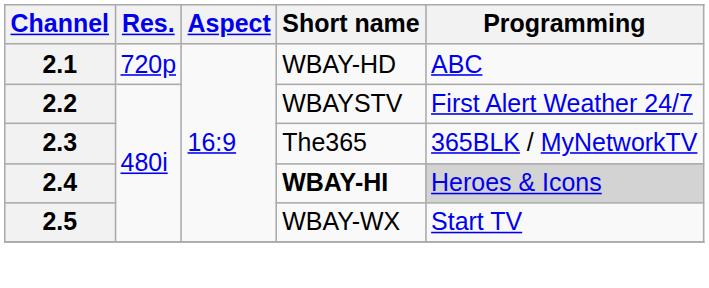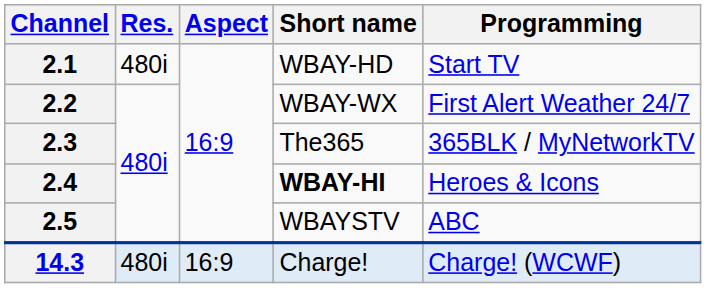2.1 | Res.: 720p -> 480i
2.1 | Programming: ABC -> Start TV
2.2 | Short name: WBAYSTV -> WBAY-WX
2.4 | Programming: lightgrey background -> no background
2.5 | Short name: WBAY-WX -> WBAYSTV
2.5 | Programming: Start TV -> ABC
+ row: 14.3 | 480i | 16:9 | Charge! | Charge! (WCWF)
